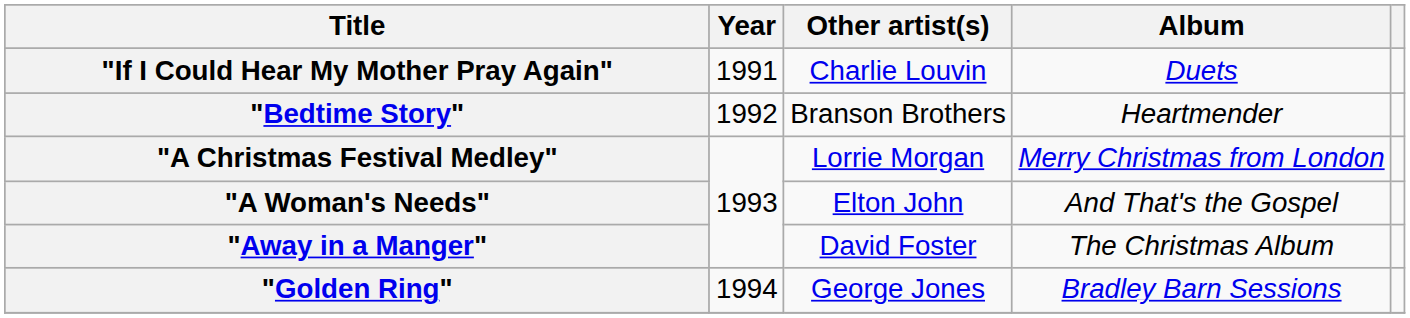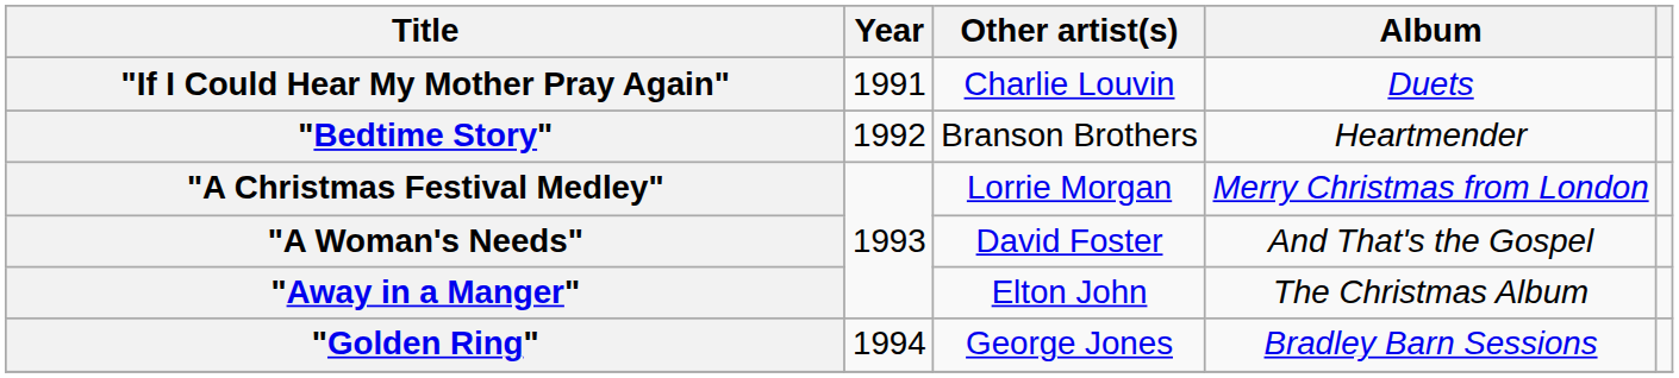"A Woman's Needs" | Other artist(s): Elton John -> David Foster
"Away in a Manger" | Other artist(s): David Foster -> Elton John
